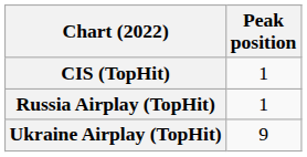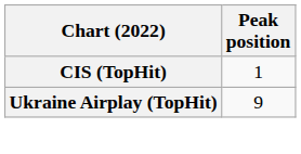- row: Russia Airplay (TopHit) | 1
